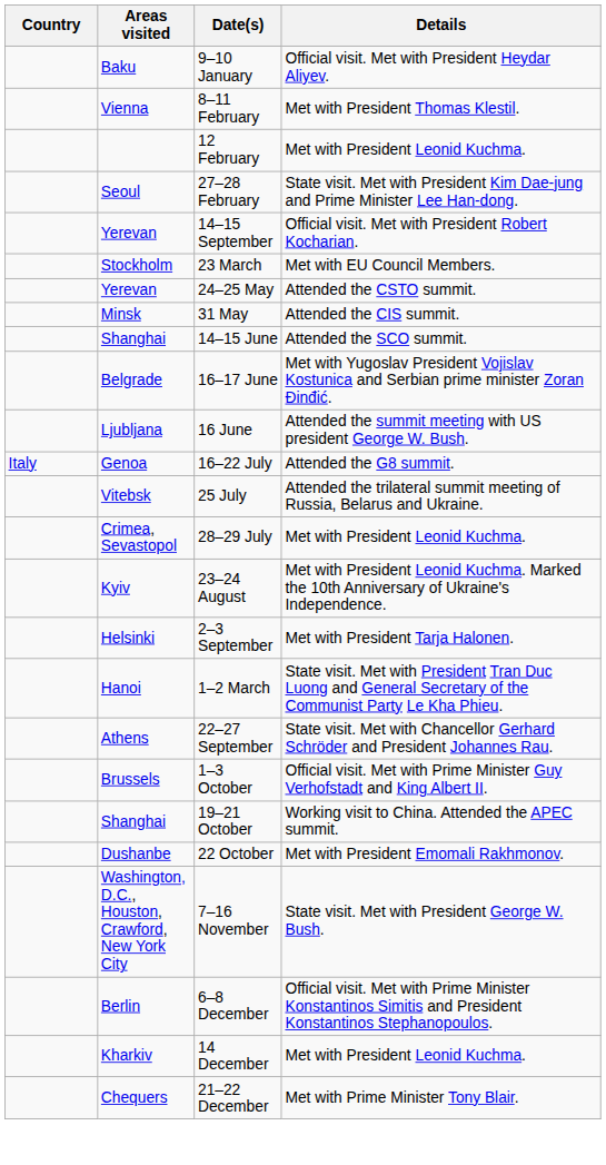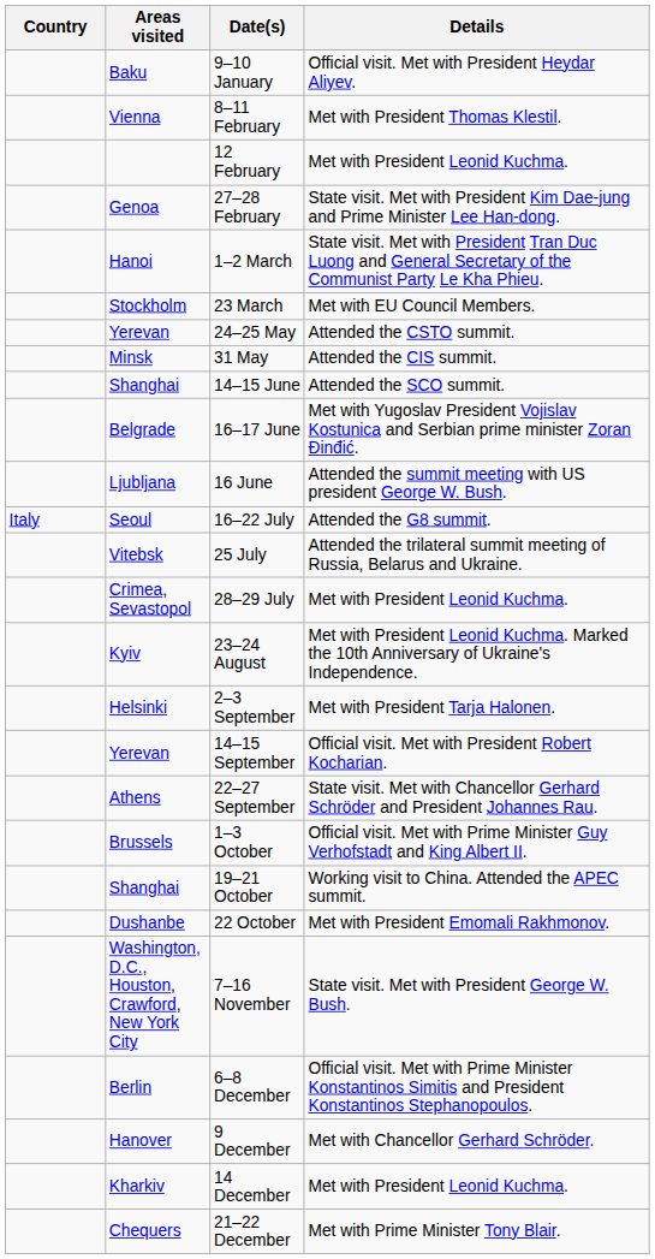27–28 February | Areas visited: Seoul -> Genoa
rows swapped: 1–2 March <-> 14–15 September
16–22 July | Areas visited: Genoa -> Seoul
+ row: Hanover | 9 December | Met with Chancellor Gerhard Schröder.
